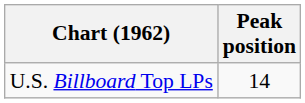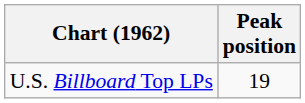U.S. Billboard Top LPs | Peak position: 14 -> 19
